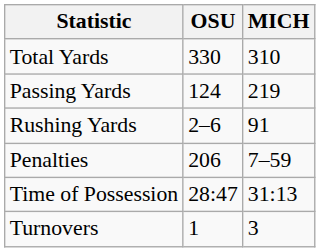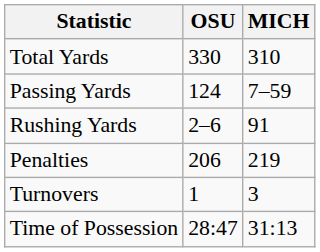Passing Yards | MICH: 219 -> 7–59
Penalties | MICH: 7–59 -> 219
rows swapped: Turnovers <-> Time of Possession
